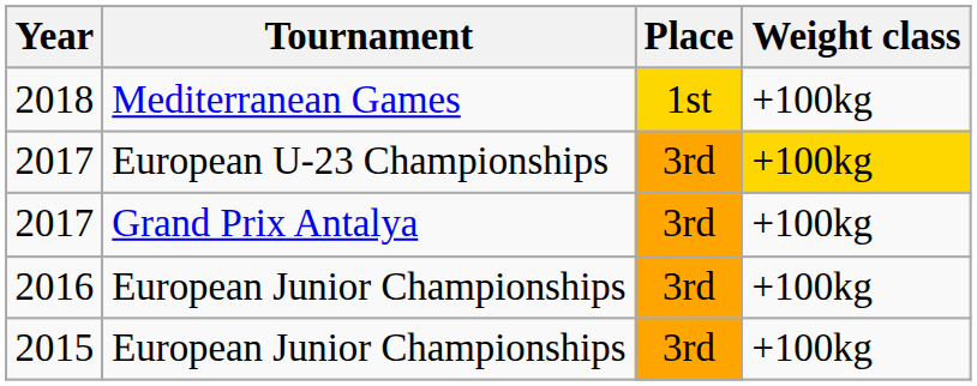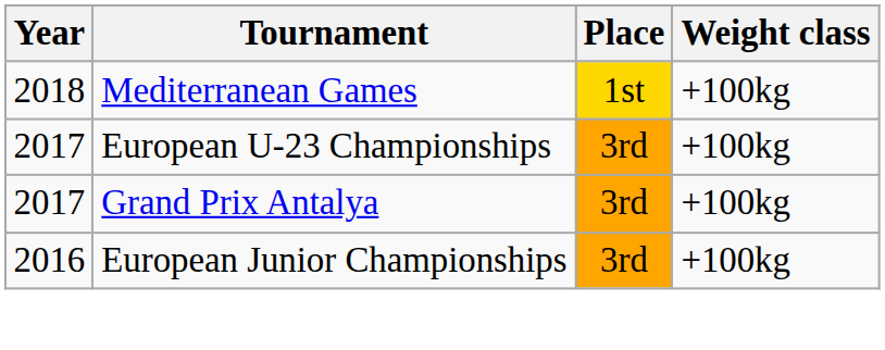2017 / European U-23 Championships | Weight class: gold background -> no background
- row: 2015 | European Junior Championships | 3rd | +100kg
